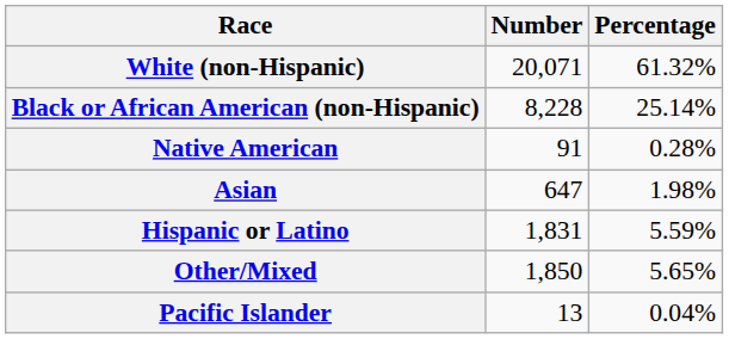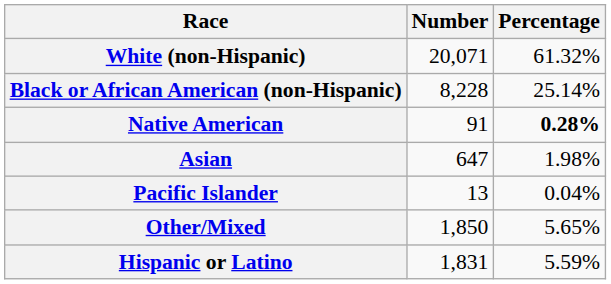Native American | Percentage: normal -> bold
rows swapped: Pacific Islander <-> Hispanic or Latino
